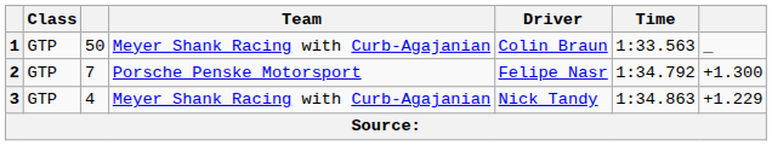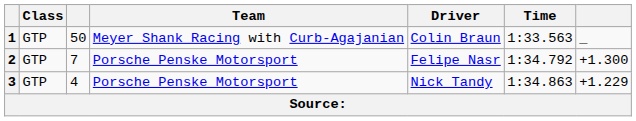3 | Team: Meyer Shank Racing with Curb-Agajanian -> Porsche Penske Motorsport
